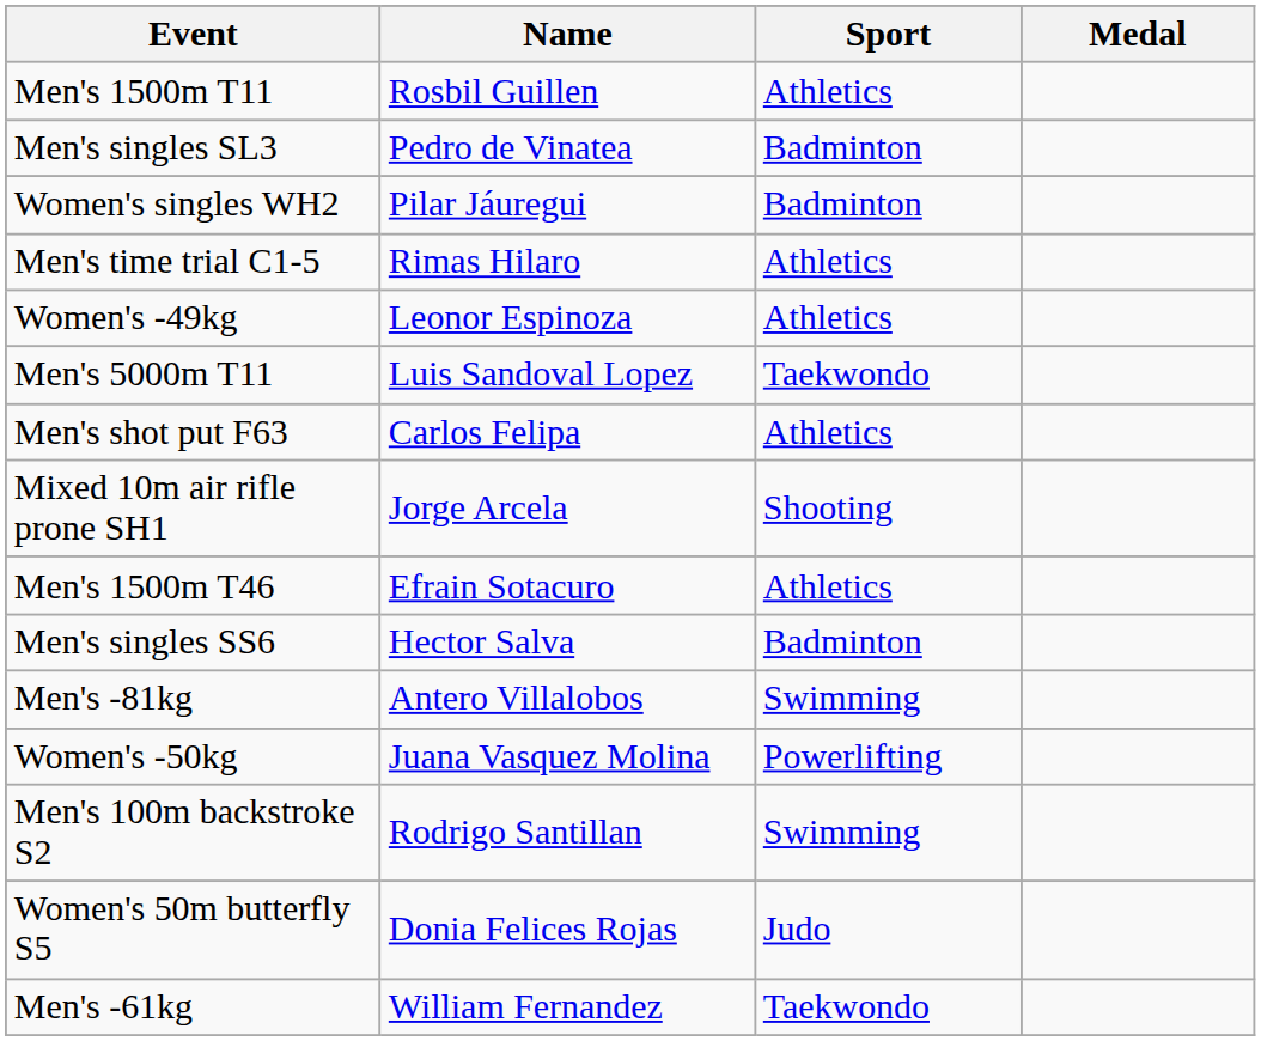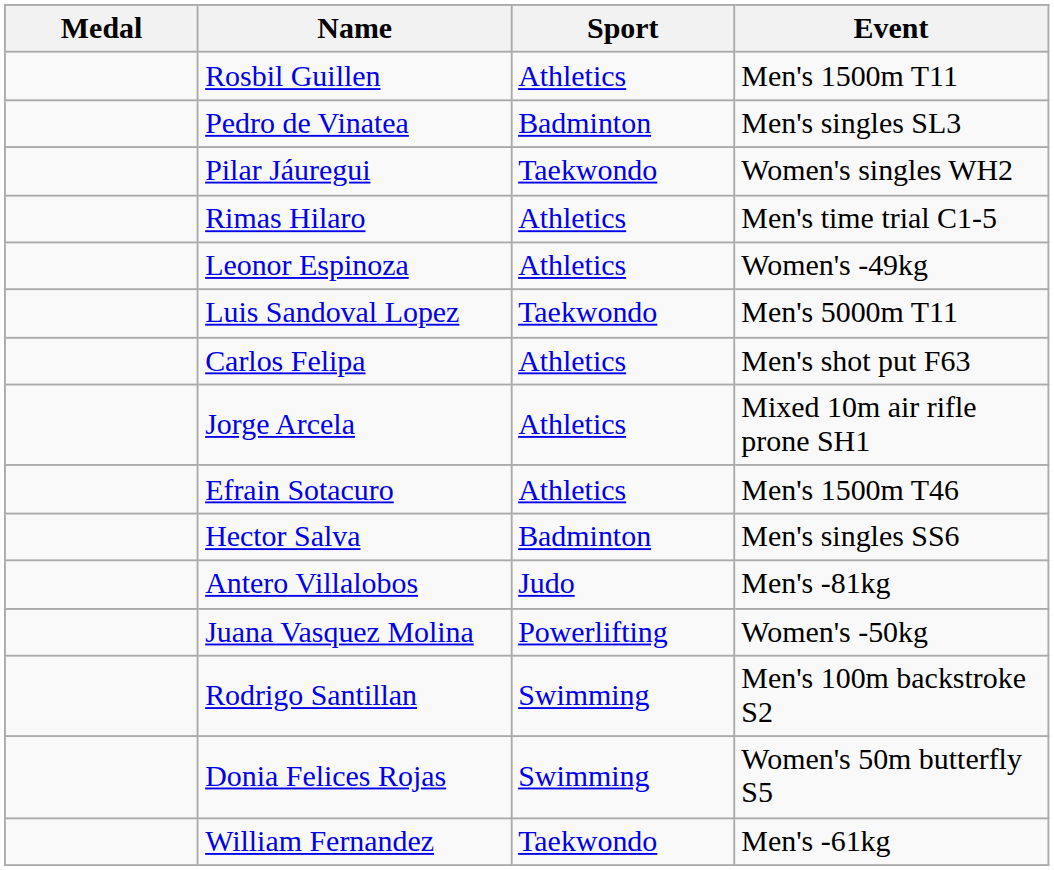columns swapped: Medal <-> Event
Pilar Jáuregui | Sport: Badminton -> Taekwondo
Jorge Arcela | Sport: Shooting -> Athletics
Antero Villalobos | Sport: Swimming -> Judo
Donia Felices Rojas | Sport: Judo -> Swimming
